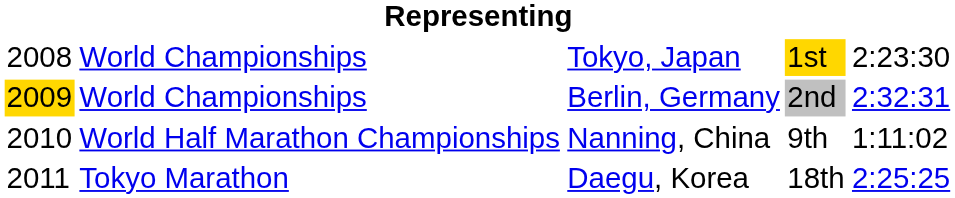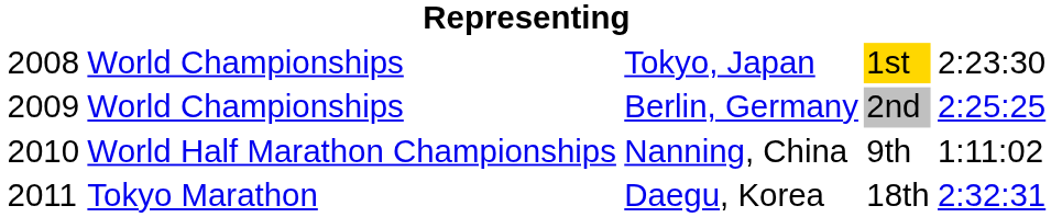Berlin, Germany | column 1: gold background -> no background
Berlin, Germany | column 5: 2:32:31 -> 2:25:25
Daegu, Korea | column 5: 2:25:25 -> 2:32:31
